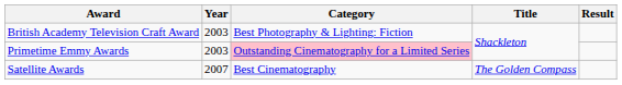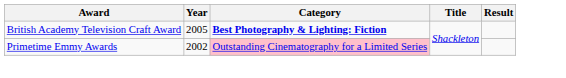British Academy Television Craft Award | Year: 2003 -> 2005
British Academy Television Craft Award | Category: normal -> bold
Primetime Emmy Awards | Year: 2003 -> 2002
- row: Satellite Awards | 2007 | Best Cinematography | The Golden Compass
